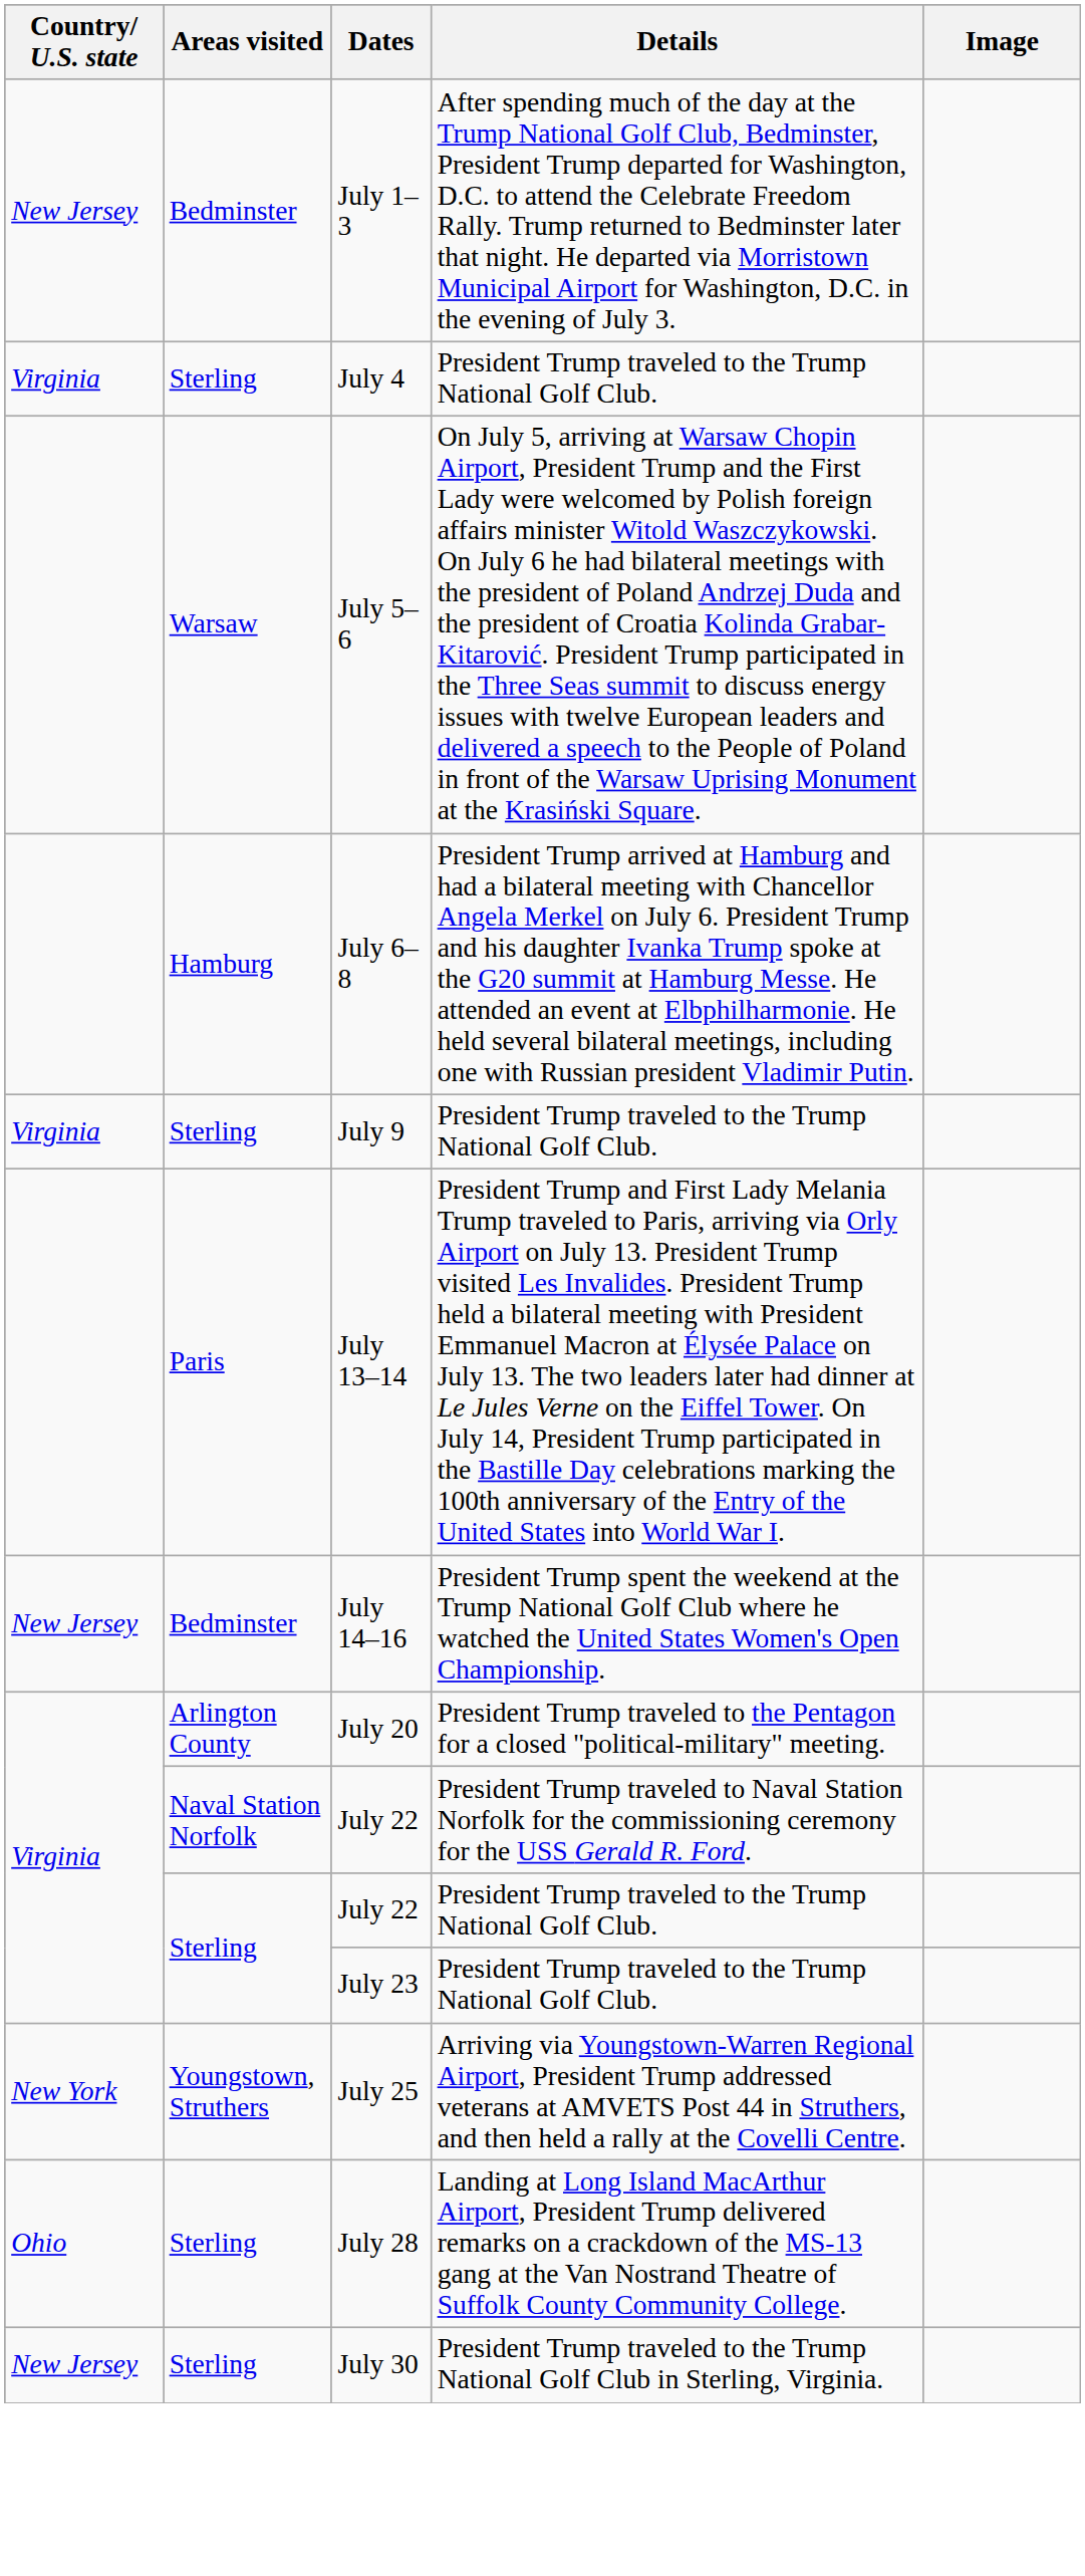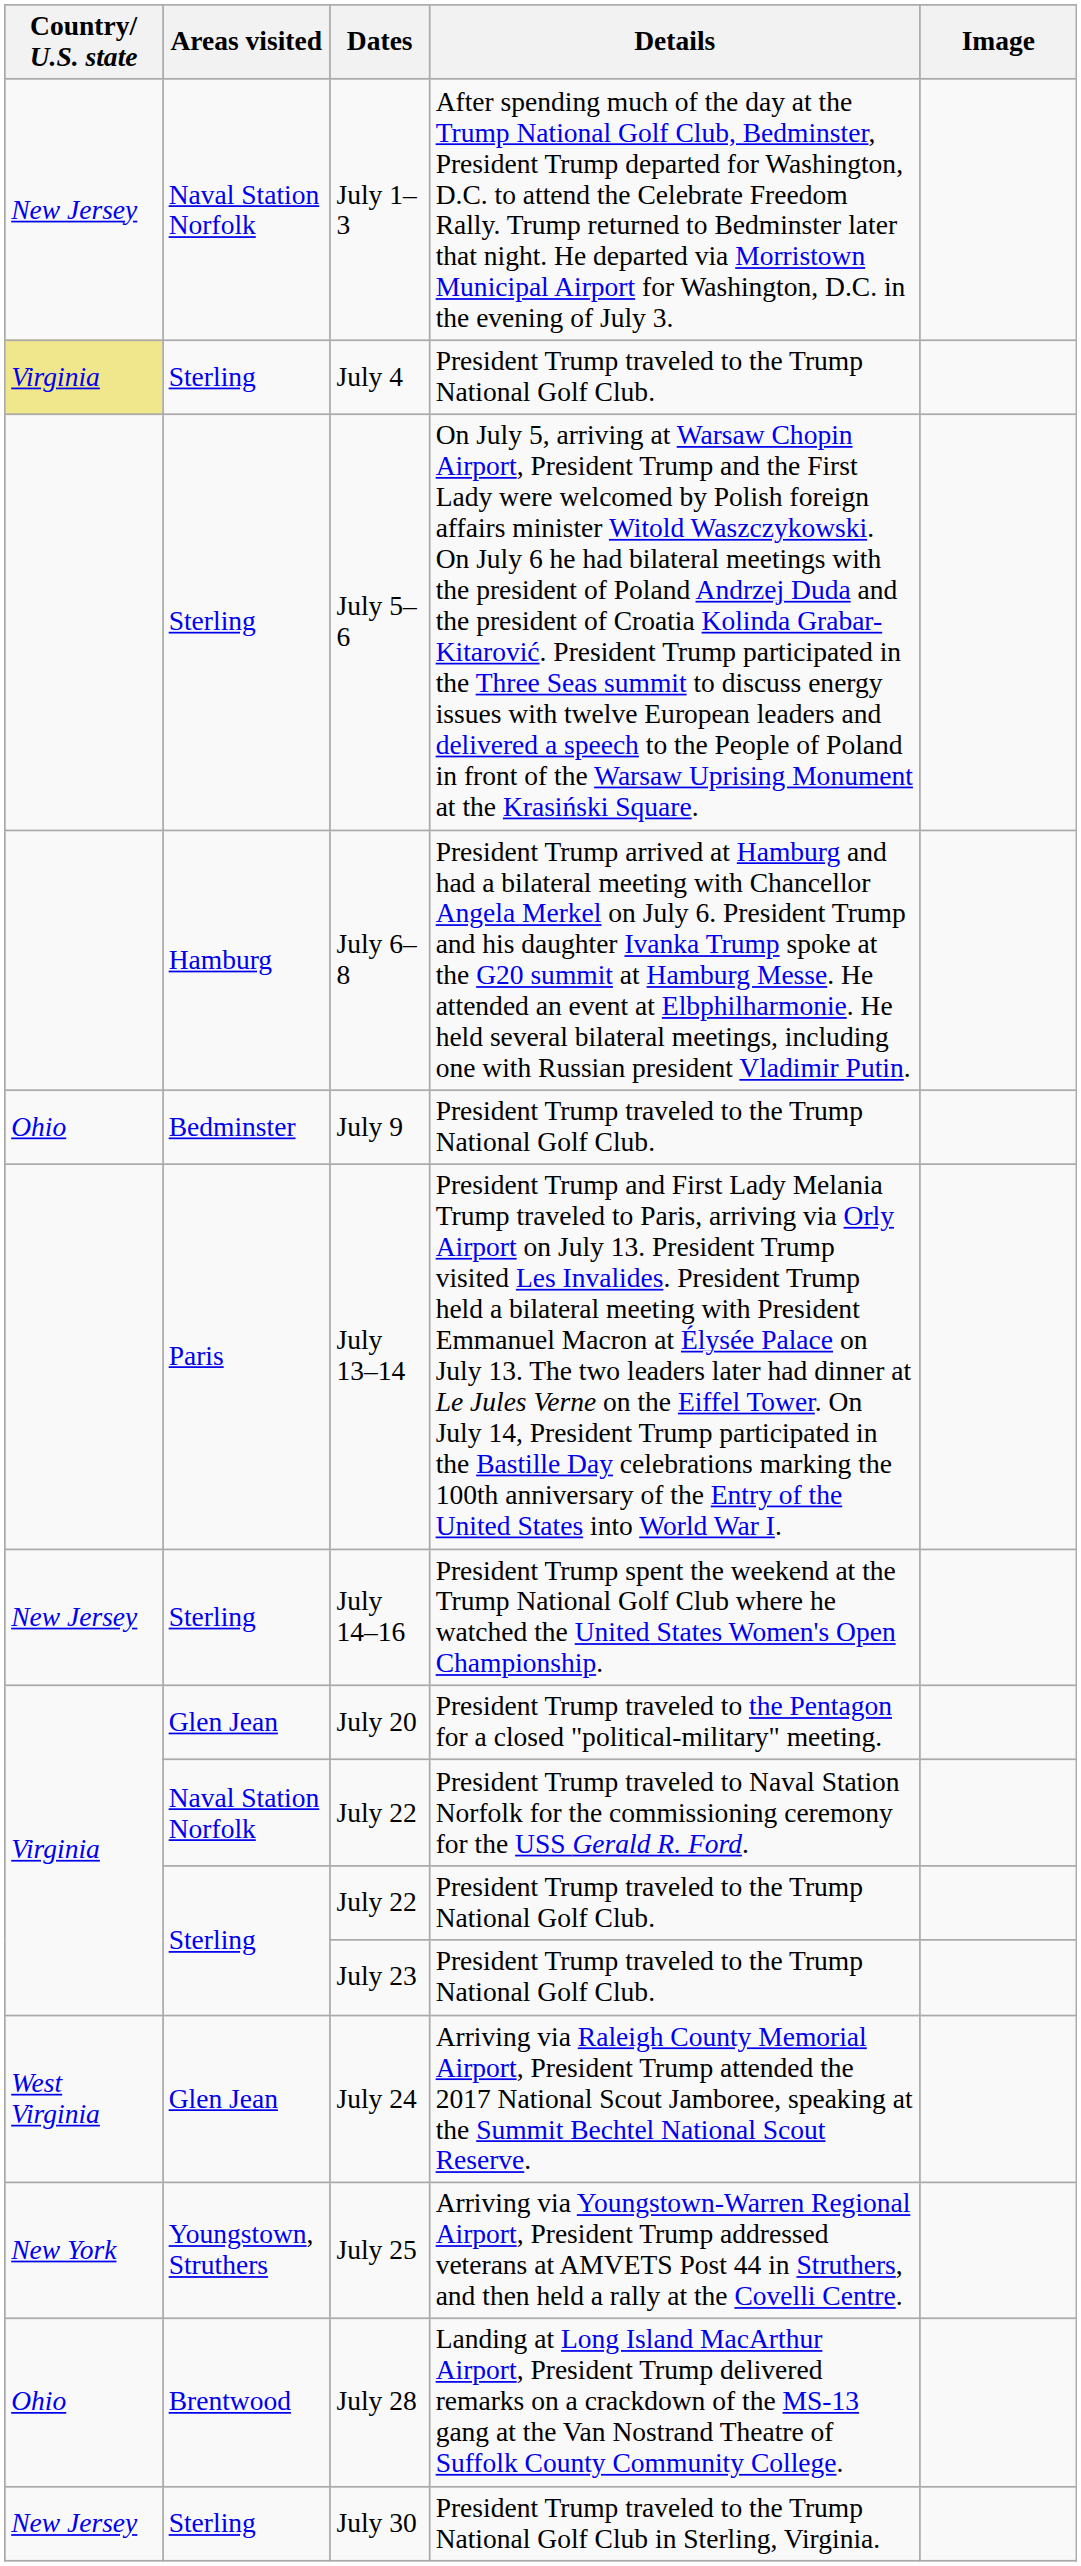July 1–3 | Areas visited: Bedminster -> Naval Station Norfolk
July 4 | Country/ U.S. state: no background -> khaki background
July 5–6 | Areas visited: Warsaw -> Sterling
July 9 | Country/ U.S. state: Virginia -> Ohio
July 9 | Areas visited: Sterling -> Bedminster
July 14–16 | Areas visited: Bedminster -> Sterling
July 20 | Areas visited: Arlington County -> Glen Jean
+ row: West Virginia | Glen Jean | July 24 | Arriving via Raleigh County Memorial Airport, President Trump attended the 2017 National Scout Jamboree, speaking at the Summit Bechtel National Scout Reserve.
July 28 | Areas visited: Sterling -> Brentwood
